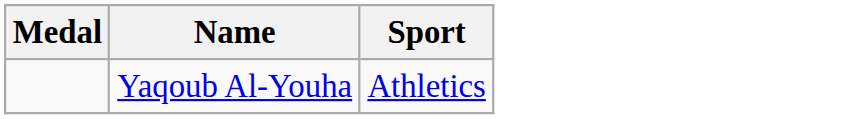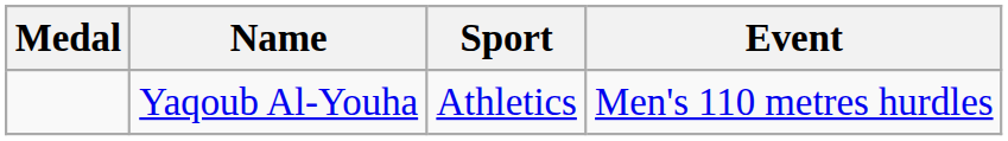+ column: Event | Men's 110 metres hurdles
